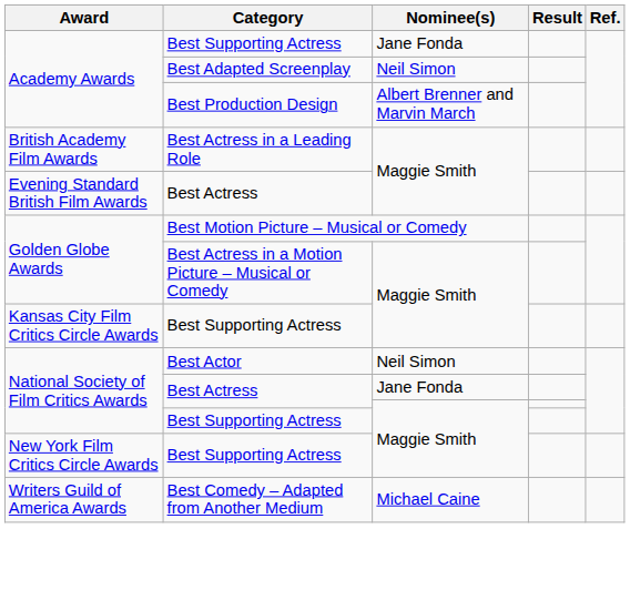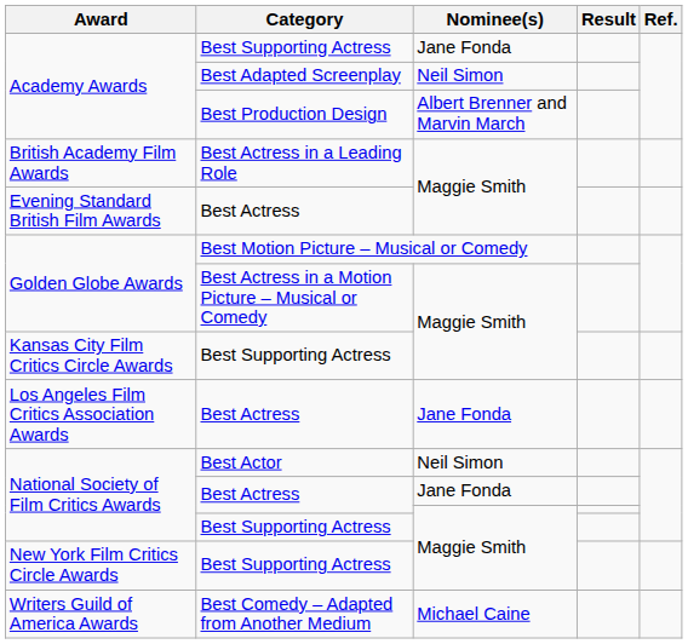+ row: Los Angeles Film Critics Association Awards | Best Actress | Jane Fonda
